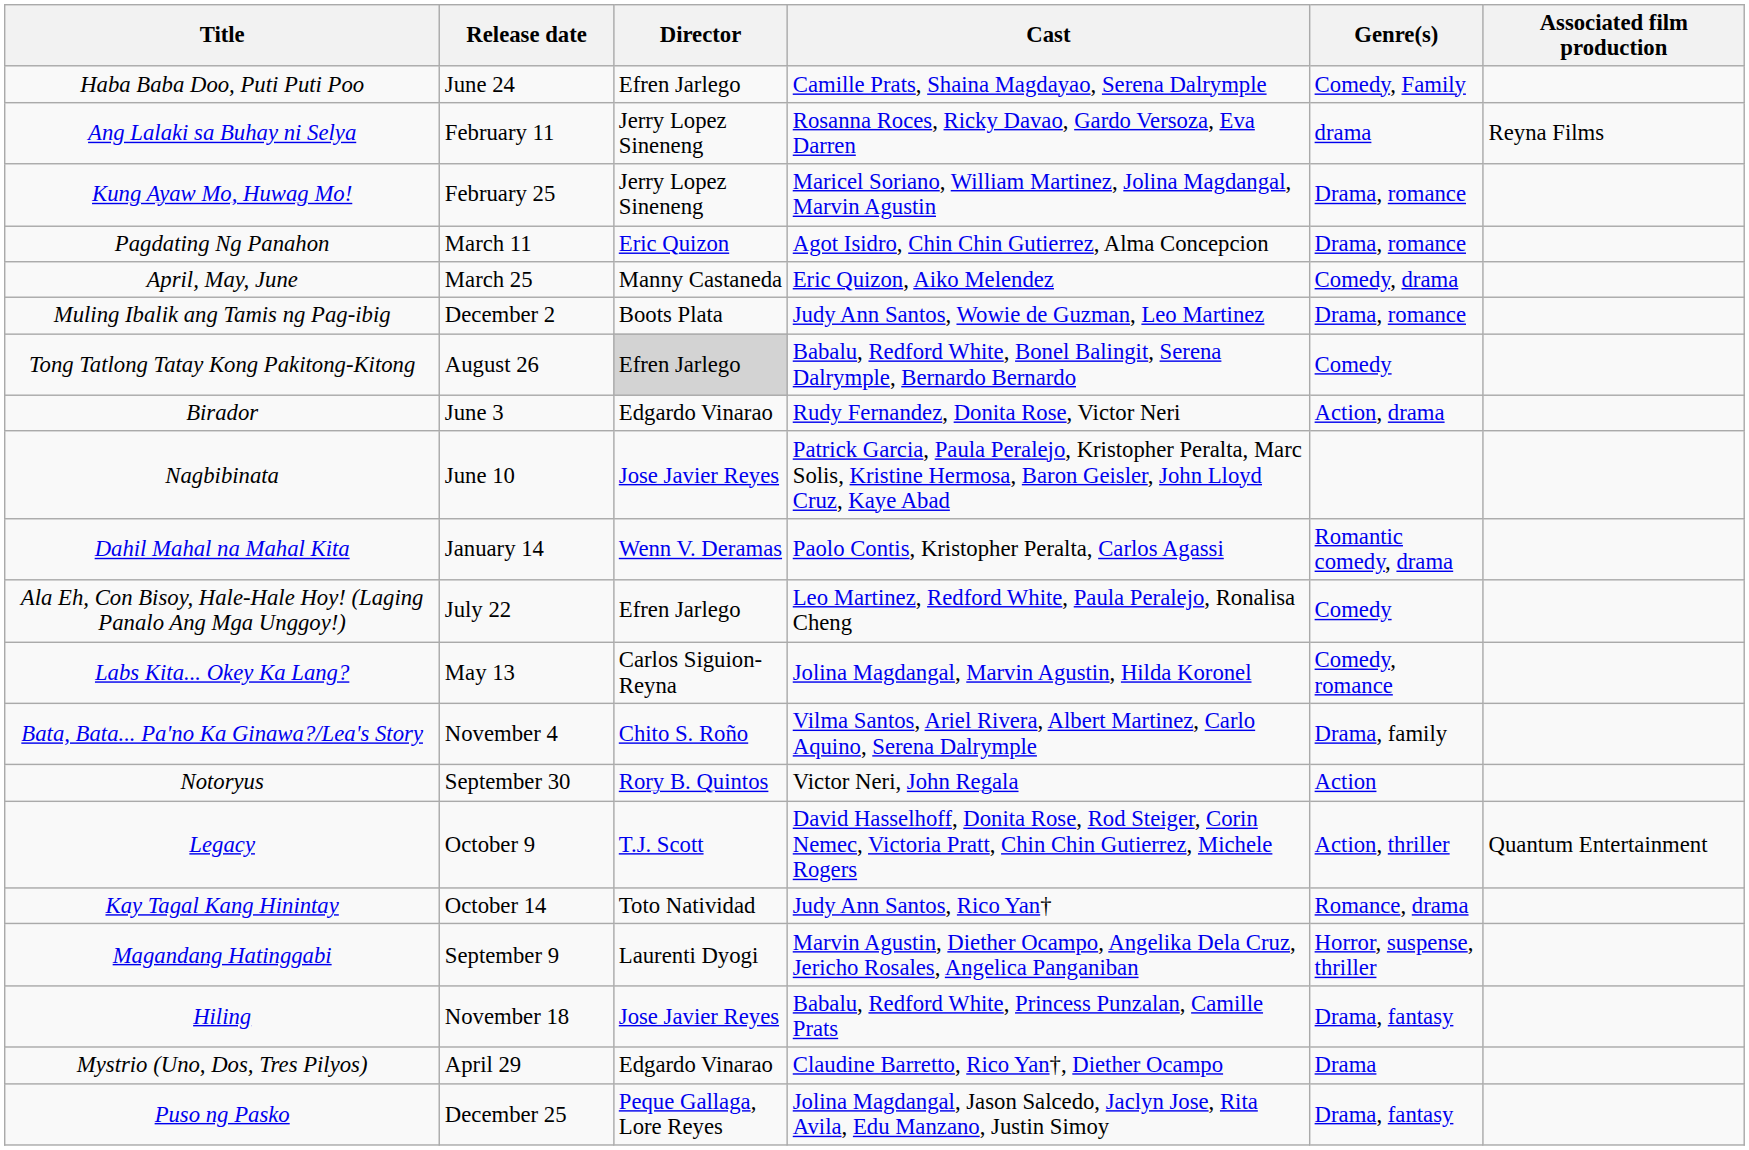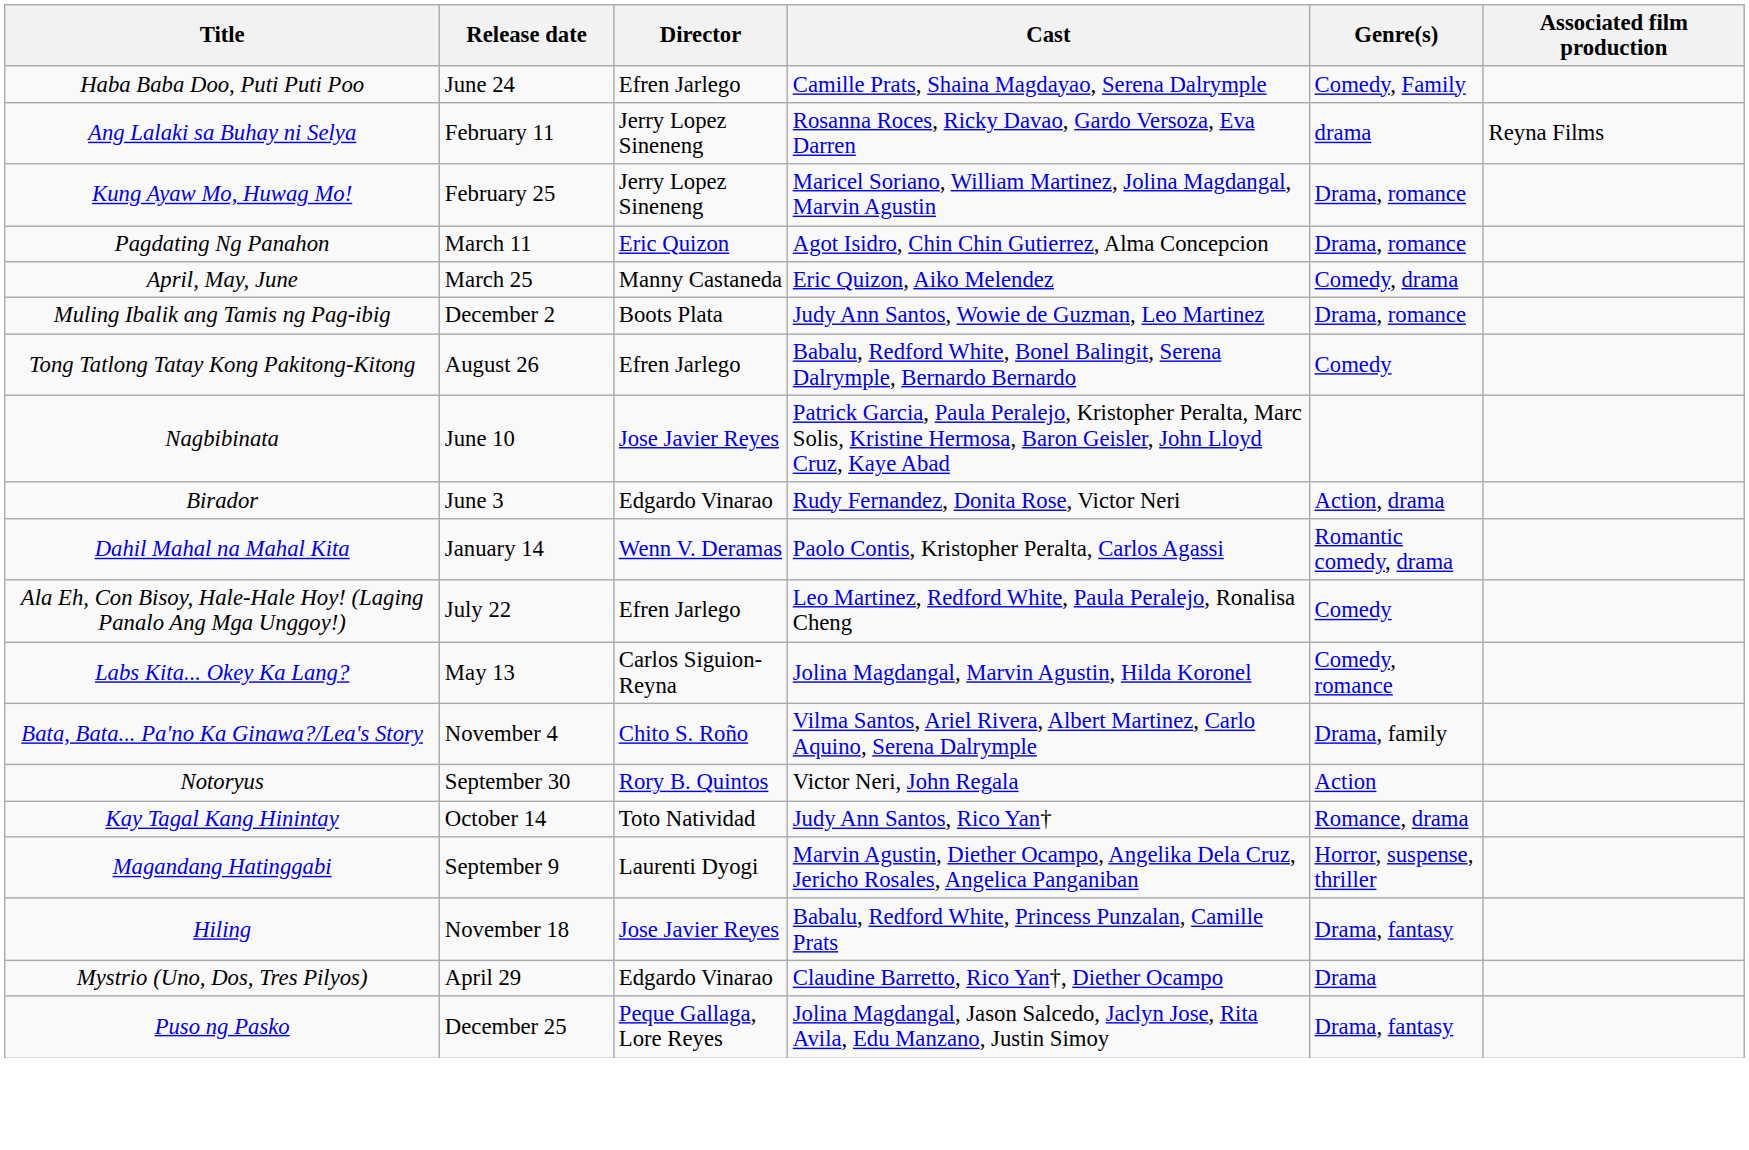Tong Tatlong Tatay Kong Pakitong-Kitong | Director: lightgrey background -> no background
rows swapped: Birador <-> Nagbibinata
- row: Legacy | October 9 | T.J. Scott | David Hasselhoff, Donita Rose, Rod Steiger, Corin Nemec, Victoria Pratt, Chin Chin Gutierrez, Michele Rogers | Action, thriller | Quantum Entertainment
